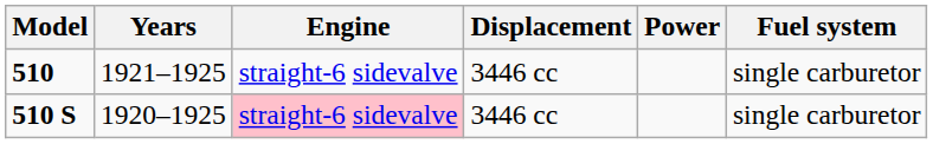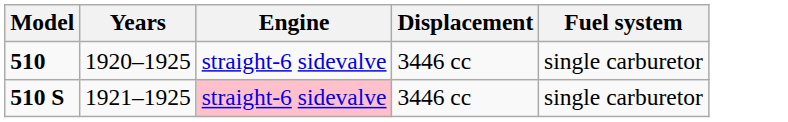- column: Power
510 | Years: 1921–1925 -> 1920–1925
510 S | Years: 1920–1925 -> 1921–1925
